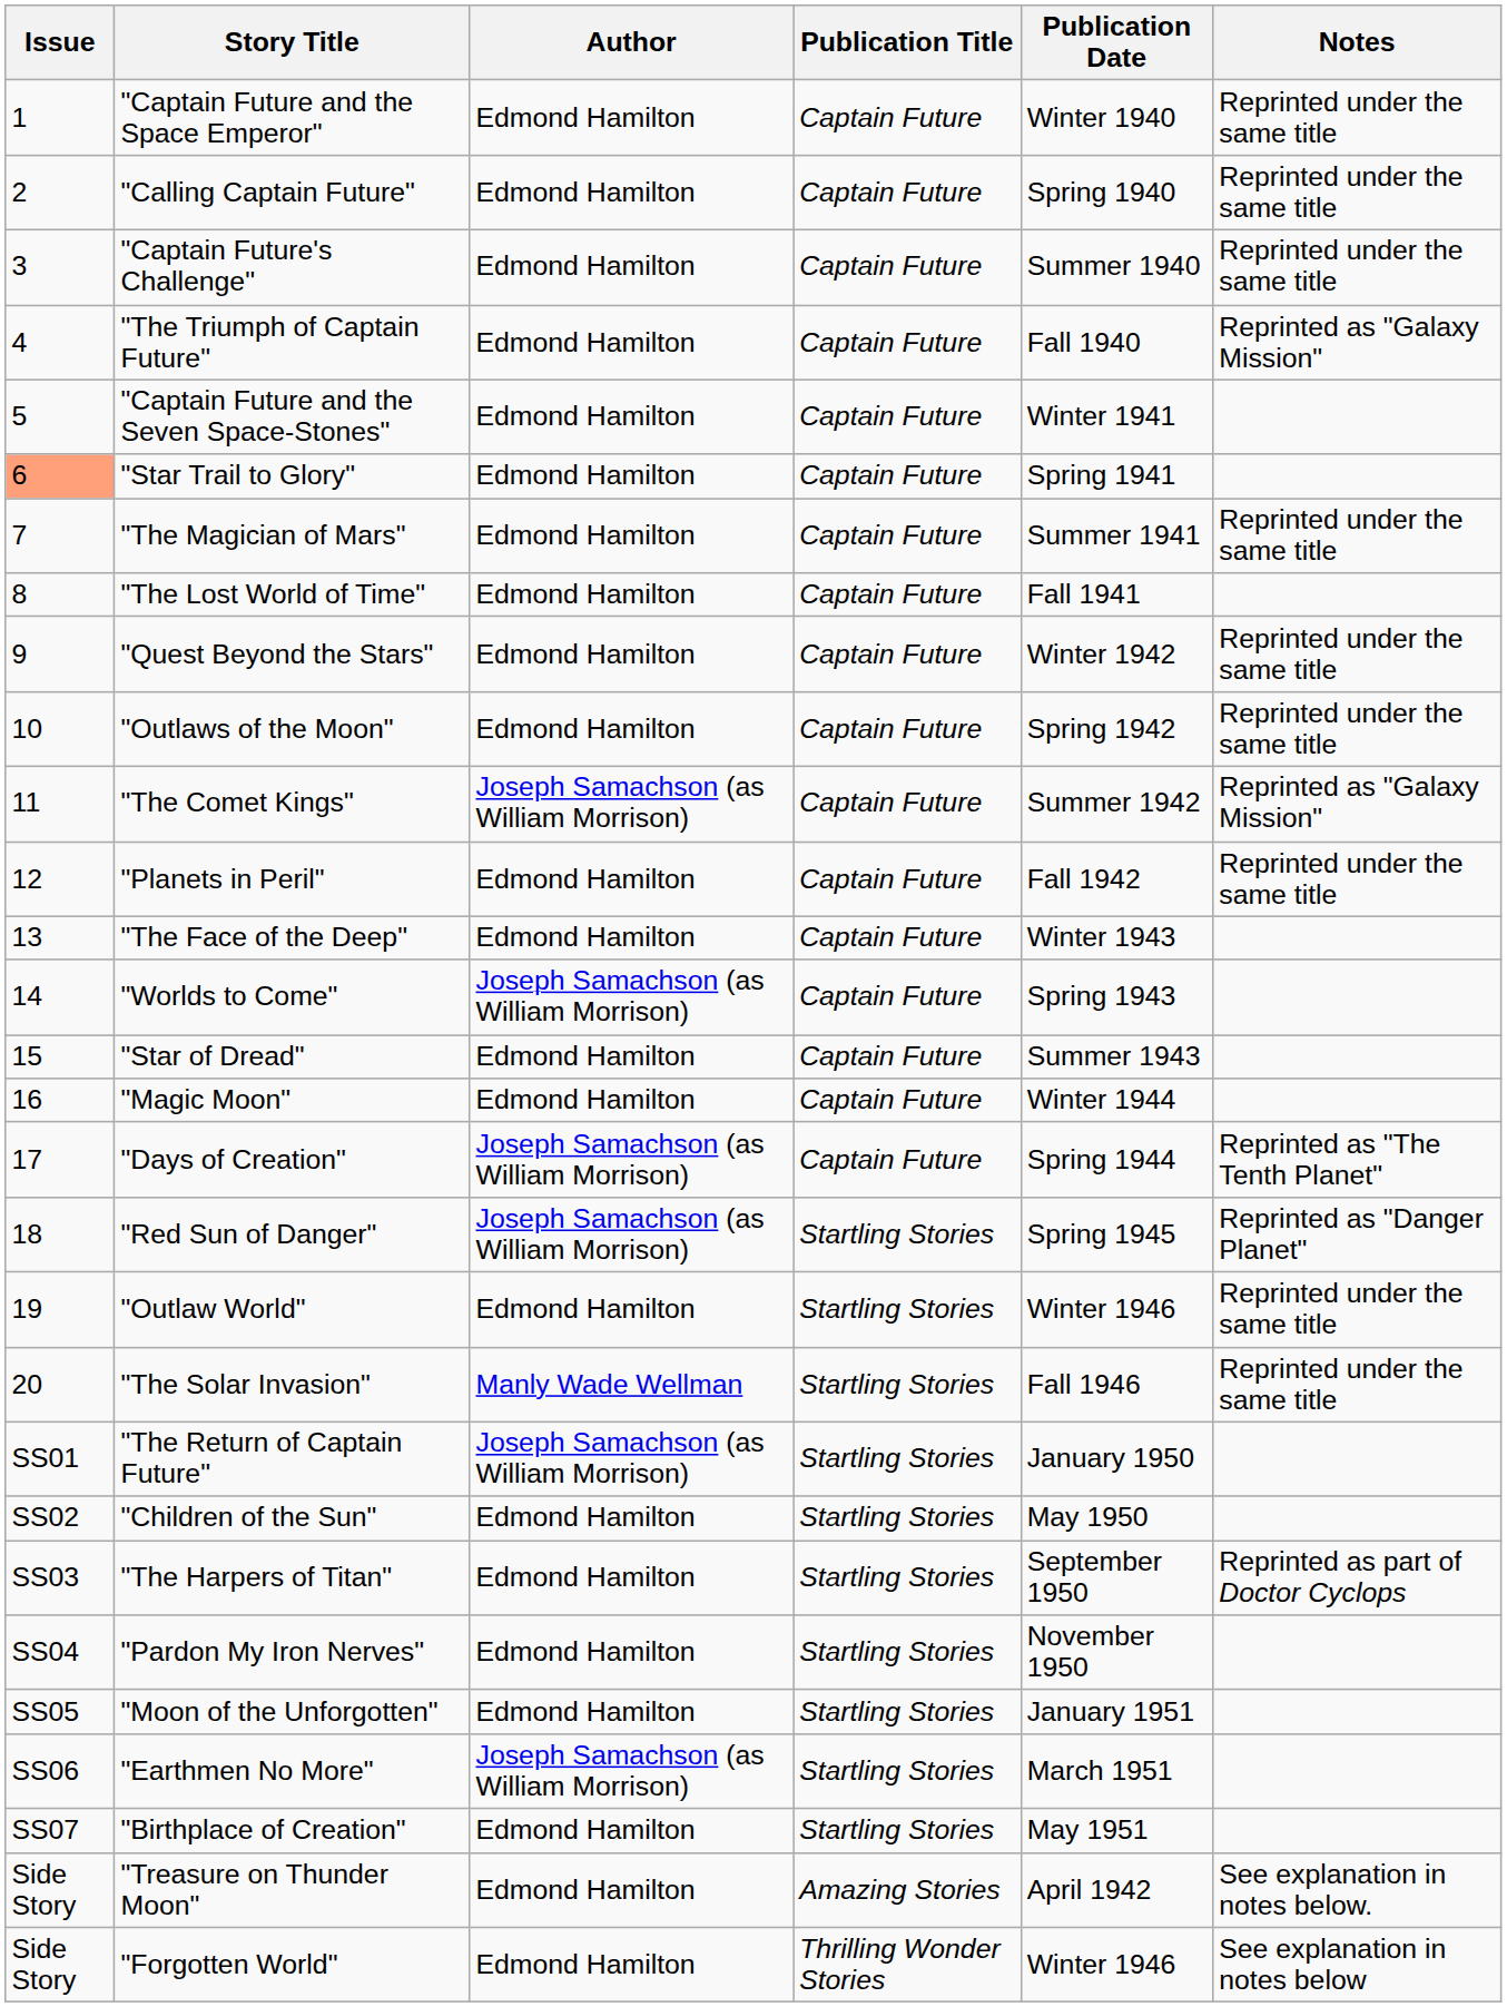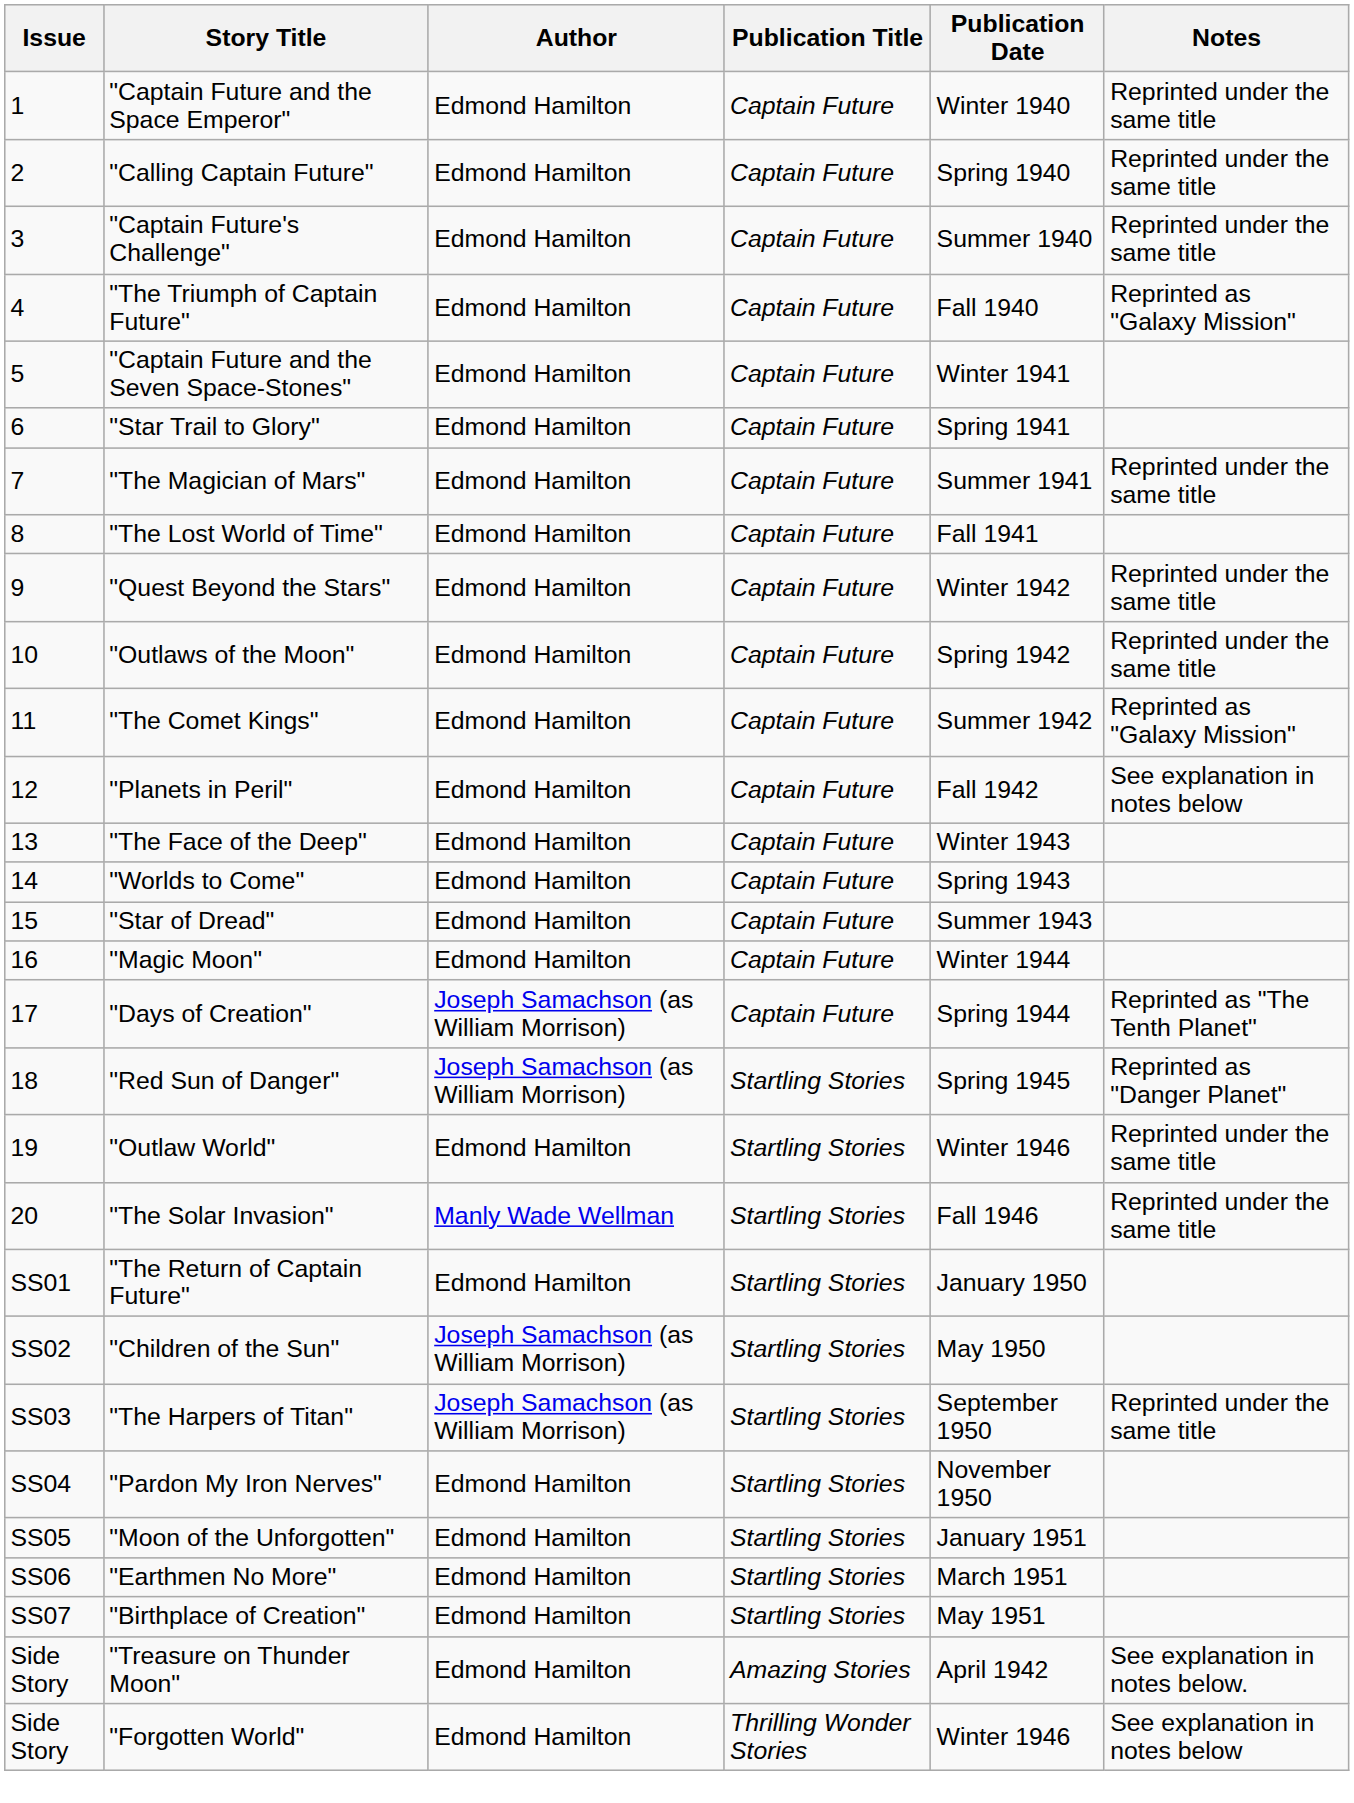"Star Trail to Glory" | Issue: lightsalmon background -> no background
"The Comet Kings" | Author: Joseph Samachson (as William Morrison) -> Edmond Hamilton
"Planets in Peril" | Notes: Reprinted under the same title -> See explanation in notes below
"Worlds to Come" | Author: Joseph Samachson (as William Morrison) -> Edmond Hamilton
"The Return of Captain Future" | Author: Joseph Samachson (as William Morrison) -> Edmond Hamilton
"Children of the Sun" | Author: Edmond Hamilton -> Joseph Samachson (as William Morrison)
"The Harpers of Titan" | Author: Edmond Hamilton -> Joseph Samachson (as William Morrison)
"The Harpers of Titan" | Notes: Reprinted as part of Doctor Cyclops -> Reprinted under the same title
"Earthmen No More" | Author: Joseph Samachson (as William Morrison) -> Edmond Hamilton
